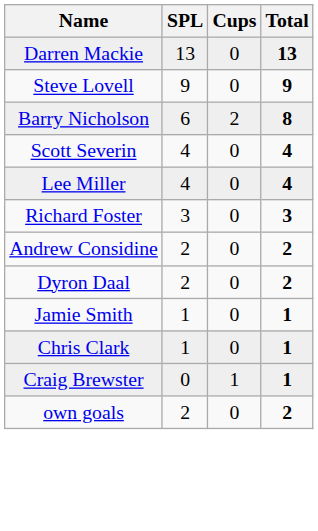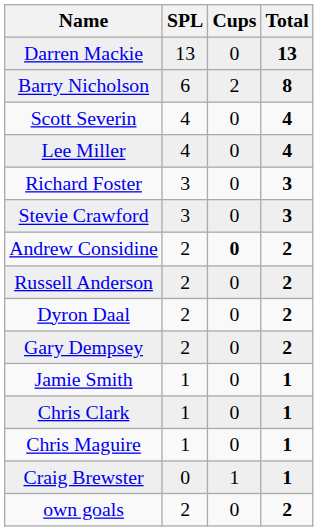- row: Steve Lovell | 9 | 0 | 9
+ row: Stevie Crawford | 3 | 0 | 3
Andrew Considine | Cups: normal -> bold
+ row: Russell Anderson | 2 | 0 | 2
+ row: Gary Dempsey | 2 | 0 | 2
+ row: Chris Maguire | 1 | 0 | 1
